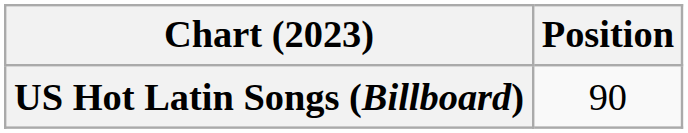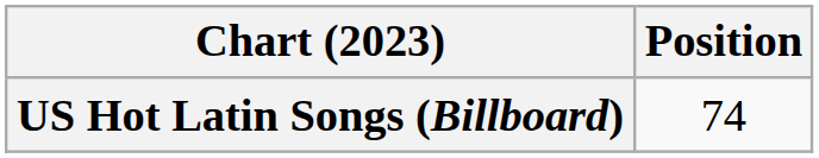US Hot Latin Songs (Billboard) | Position: 90 -> 74
